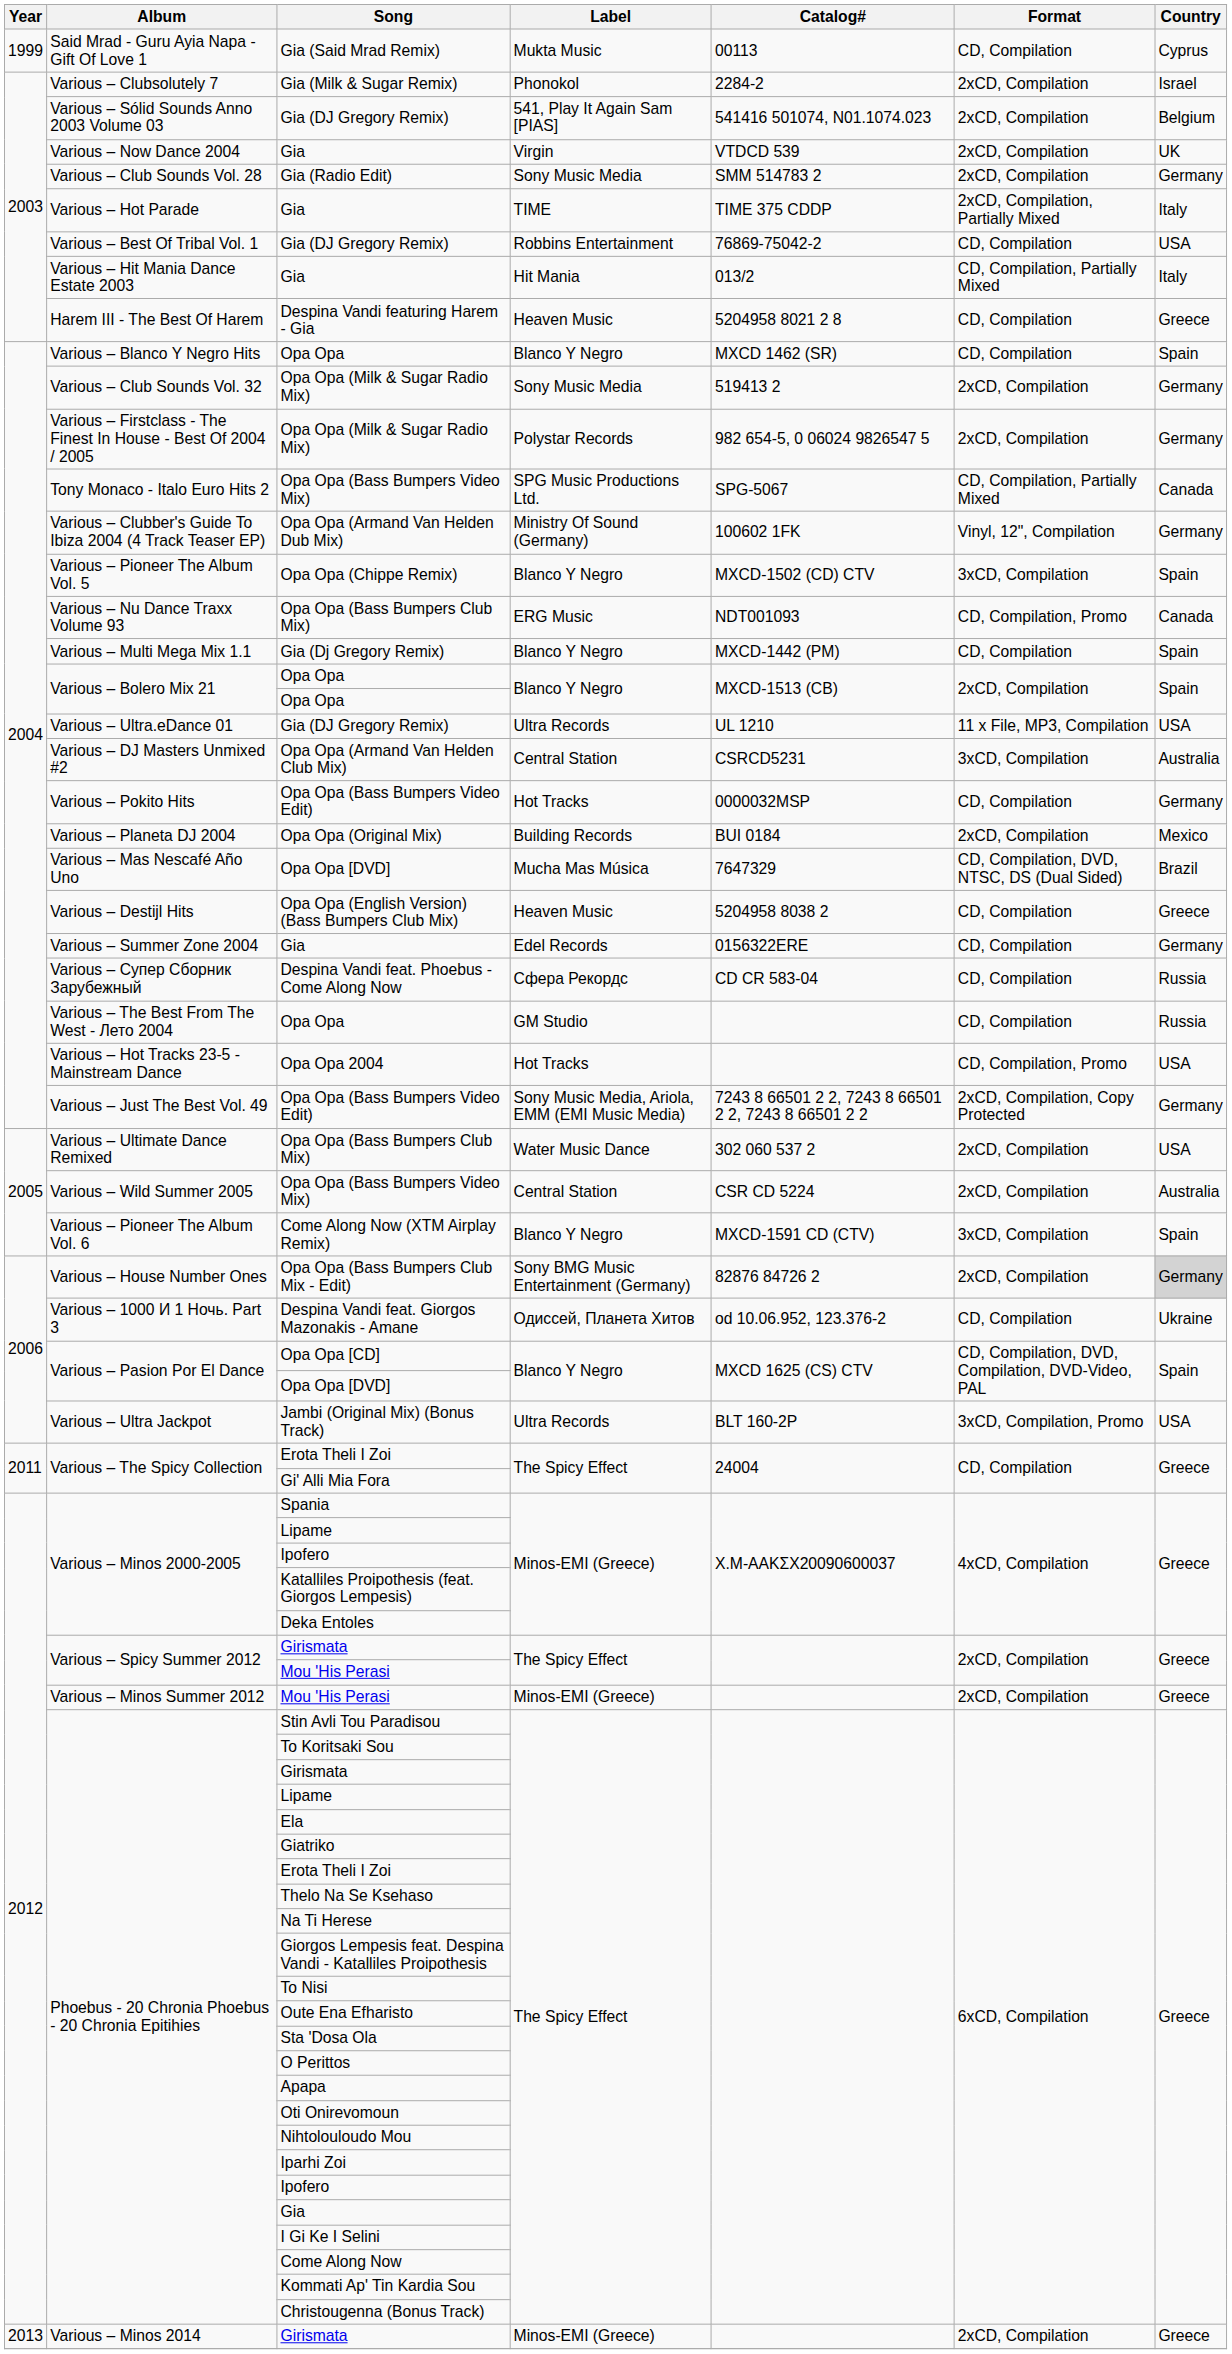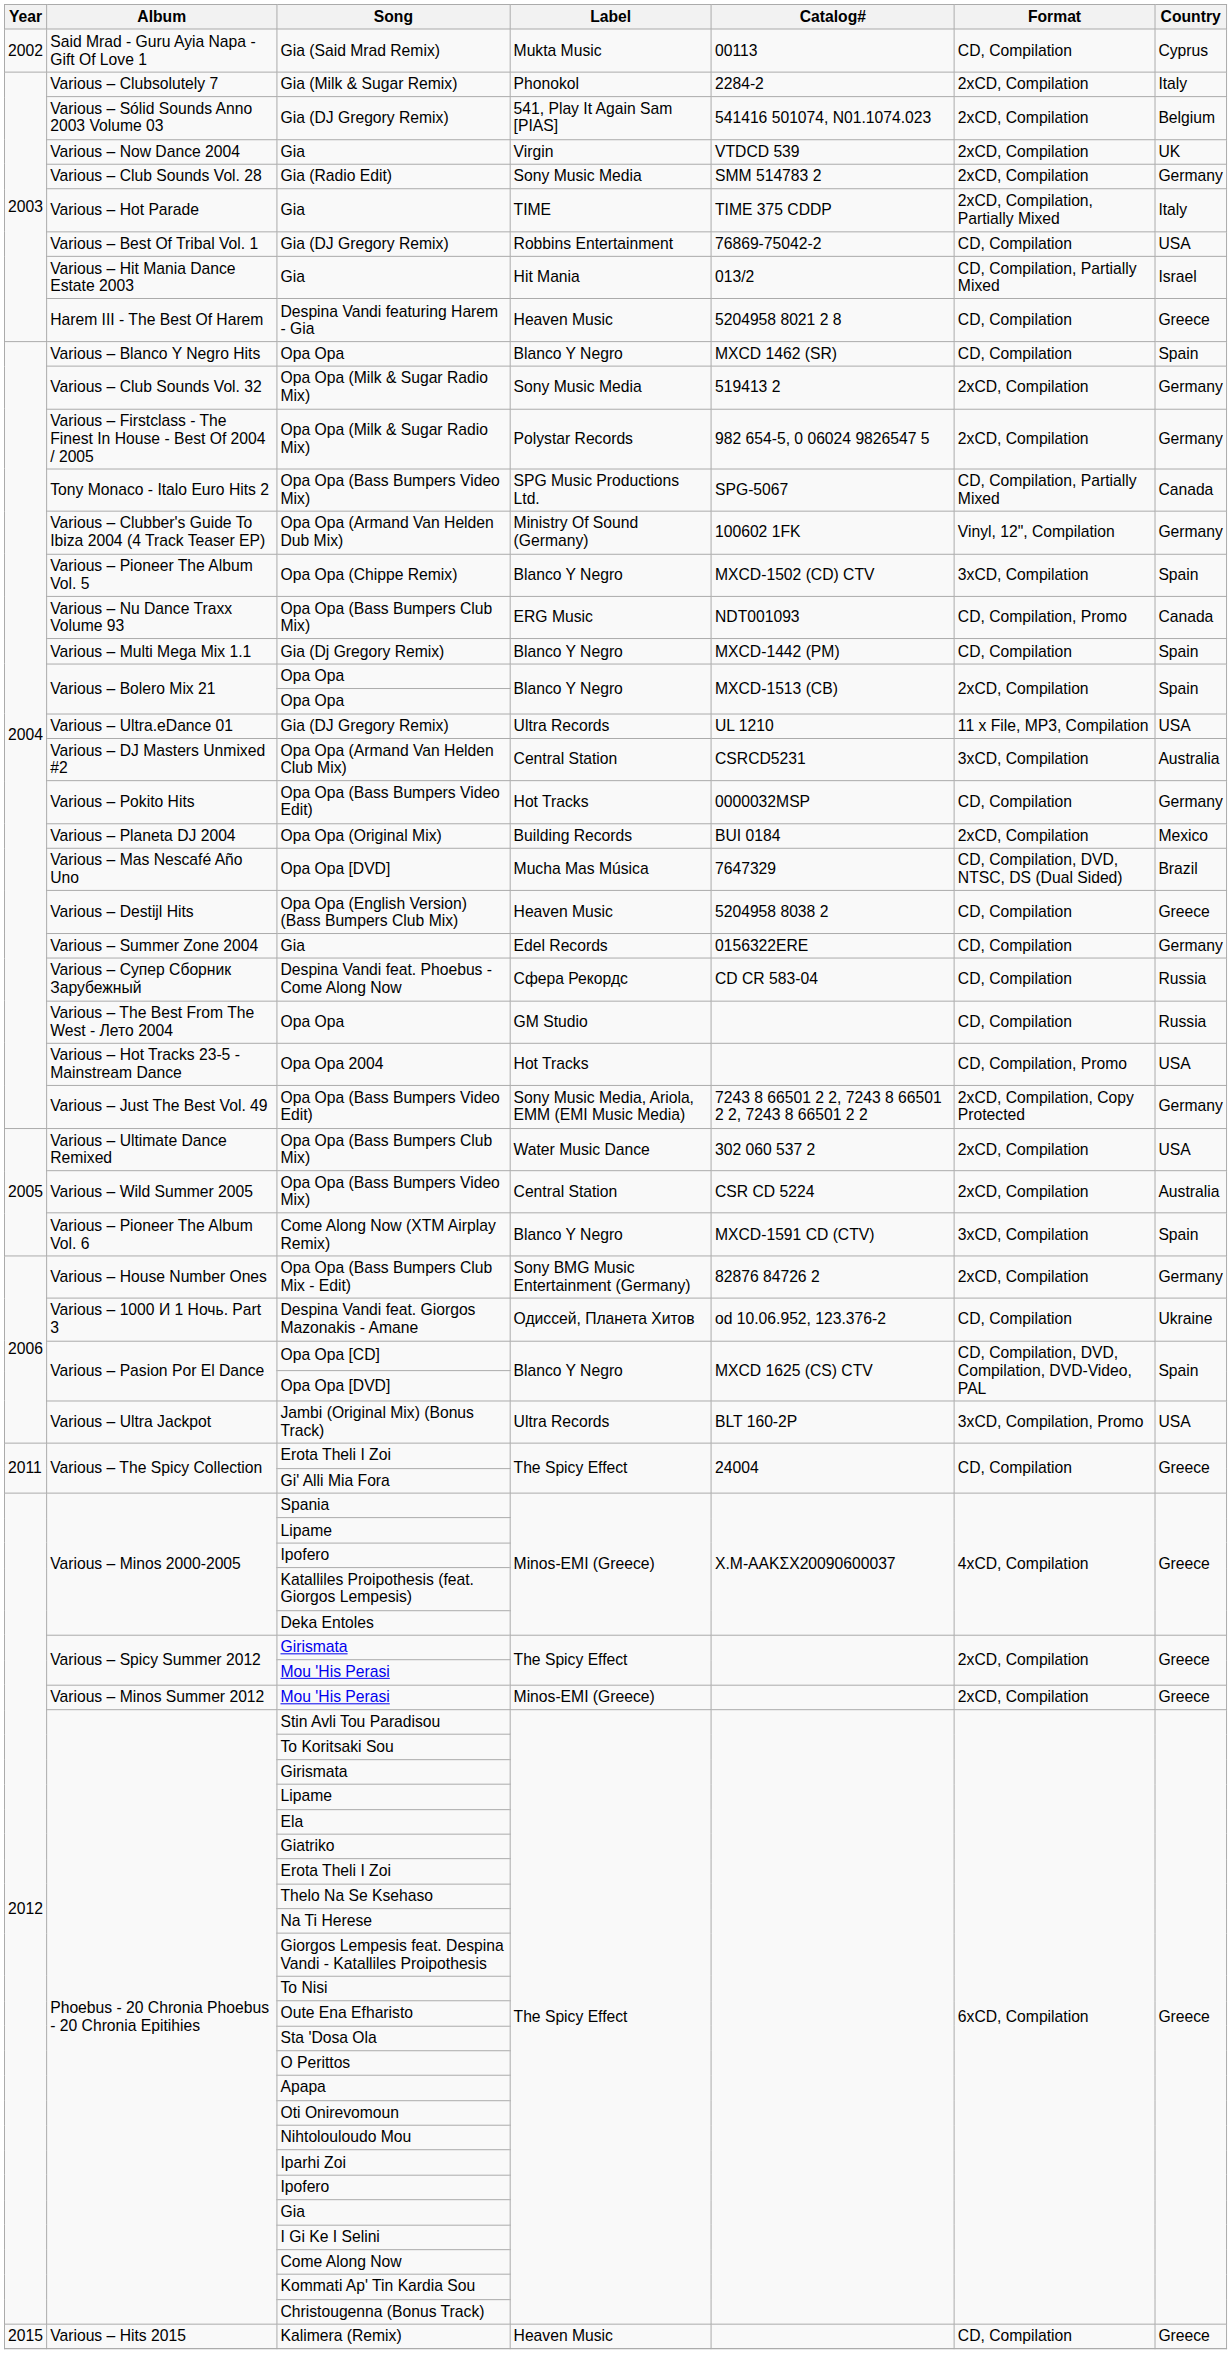Gia (Said Mrad Remix) | Year: 1999 -> 2002
Gia (Milk & Sugar Remix) | Country: Israel -> Italy
Various – Hit Mania Dance Estate 2003 / Gia | Country: Italy -> Israel
Opa Opa (Bass Bumpers Club Mix - Edit) | Country: lightgrey background -> no background
- row: 2013 | Various – Minos 2014 | Girismata | Minos-EMI (Greece) | 2xCD, Compilation | Greece
+ row: 2015 | Various – Hits 2015 | Kalimera (Remix) | Heaven Music | CD, Compilation | Greece
